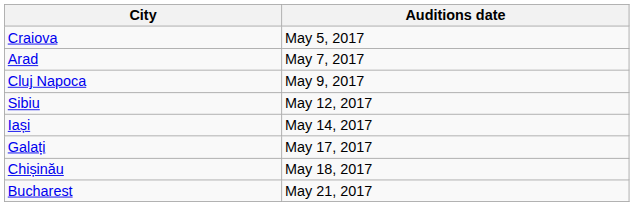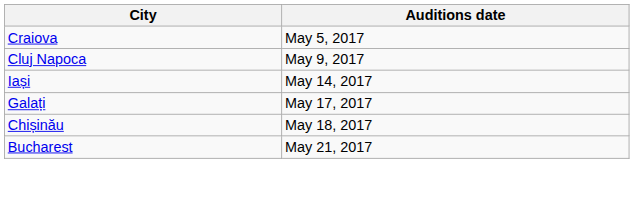- row: Arad | May 7, 2017
- row: Sibiu | May 12, 2017
